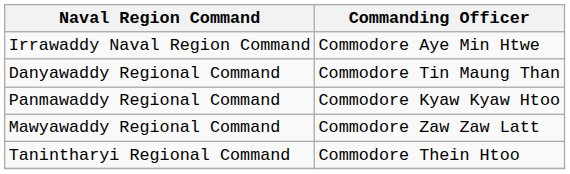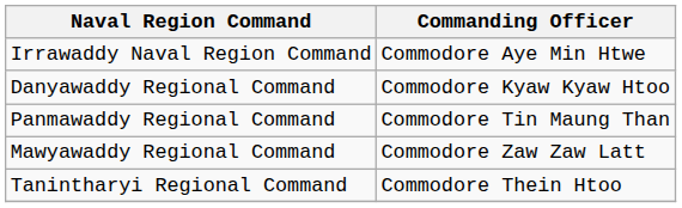Danyawaddy Regional Command | Commanding Officer: Commodore Tin Maung Than -> Commodore Kyaw Kyaw Htoo
Panmawaddy Regional Command | Commanding Officer: Commodore Kyaw Kyaw Htoo -> Commodore Tin Maung Than
